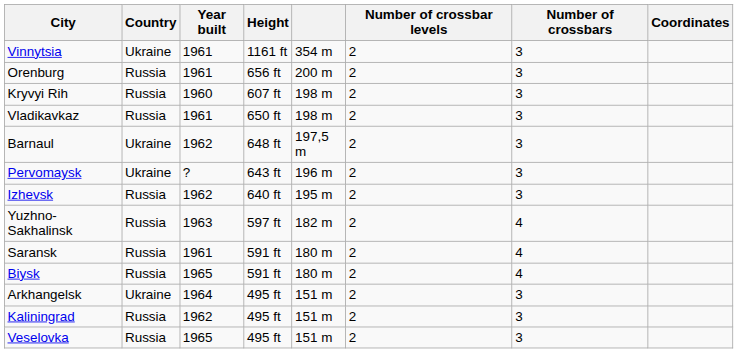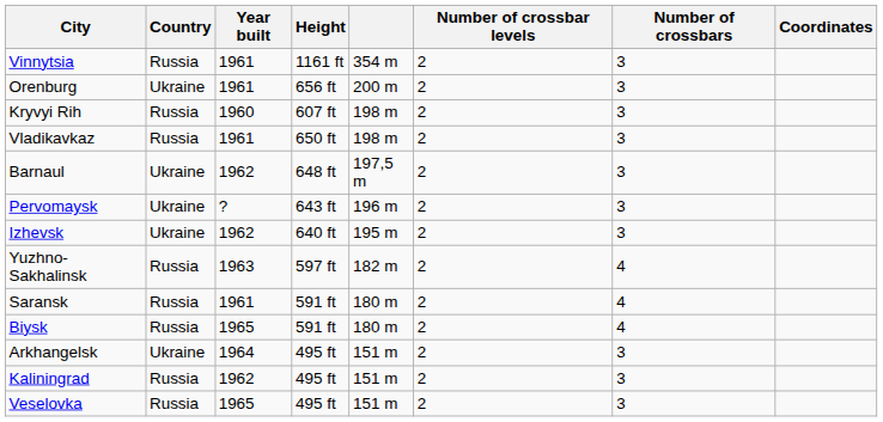Vinnytsia | Country: Ukraine -> Russia
Orenburg | Country: Russia -> Ukraine
Izhevsk | Country: Russia -> Ukraine
